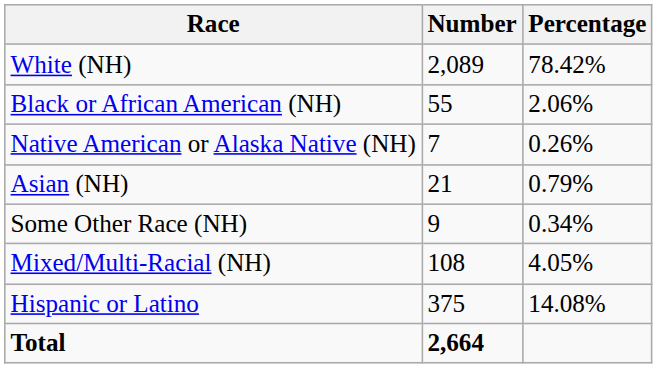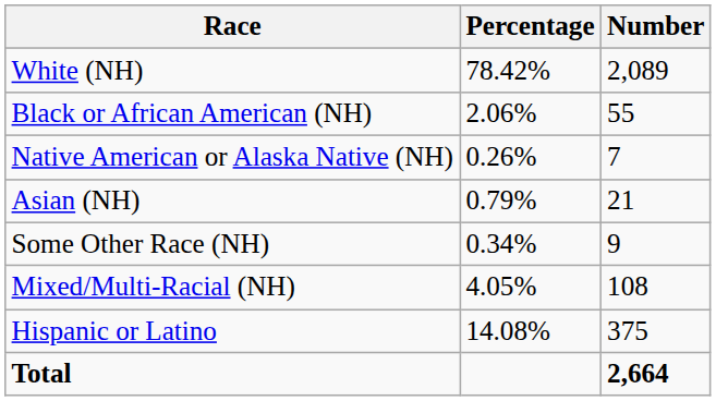columns swapped: Number <-> Percentage
